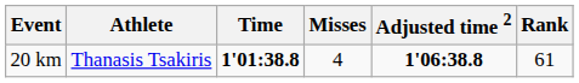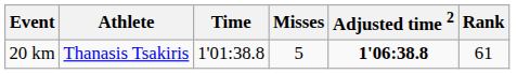20 km | Time: bold -> normal
20 km | Misses: 4 -> 5
